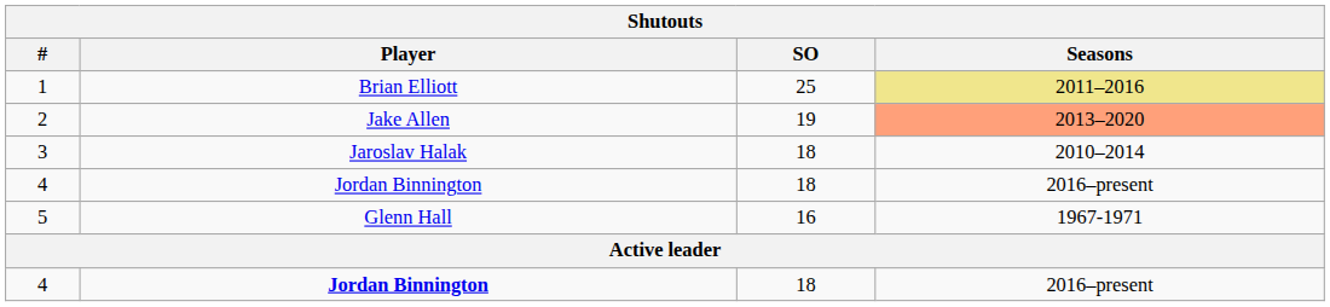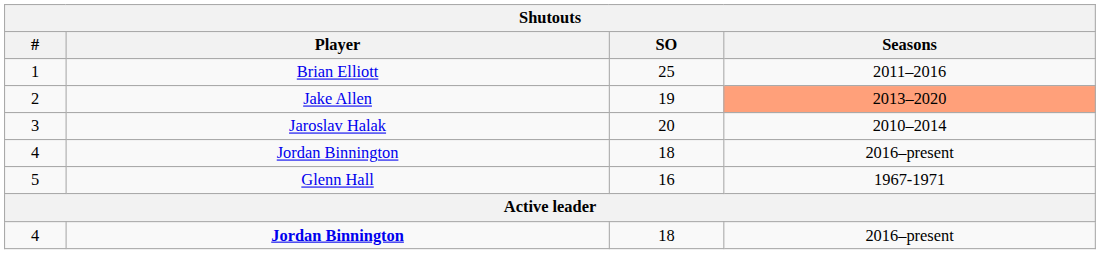1 | Seasons: khaki background -> no background
3 | SO: 18 -> 20
